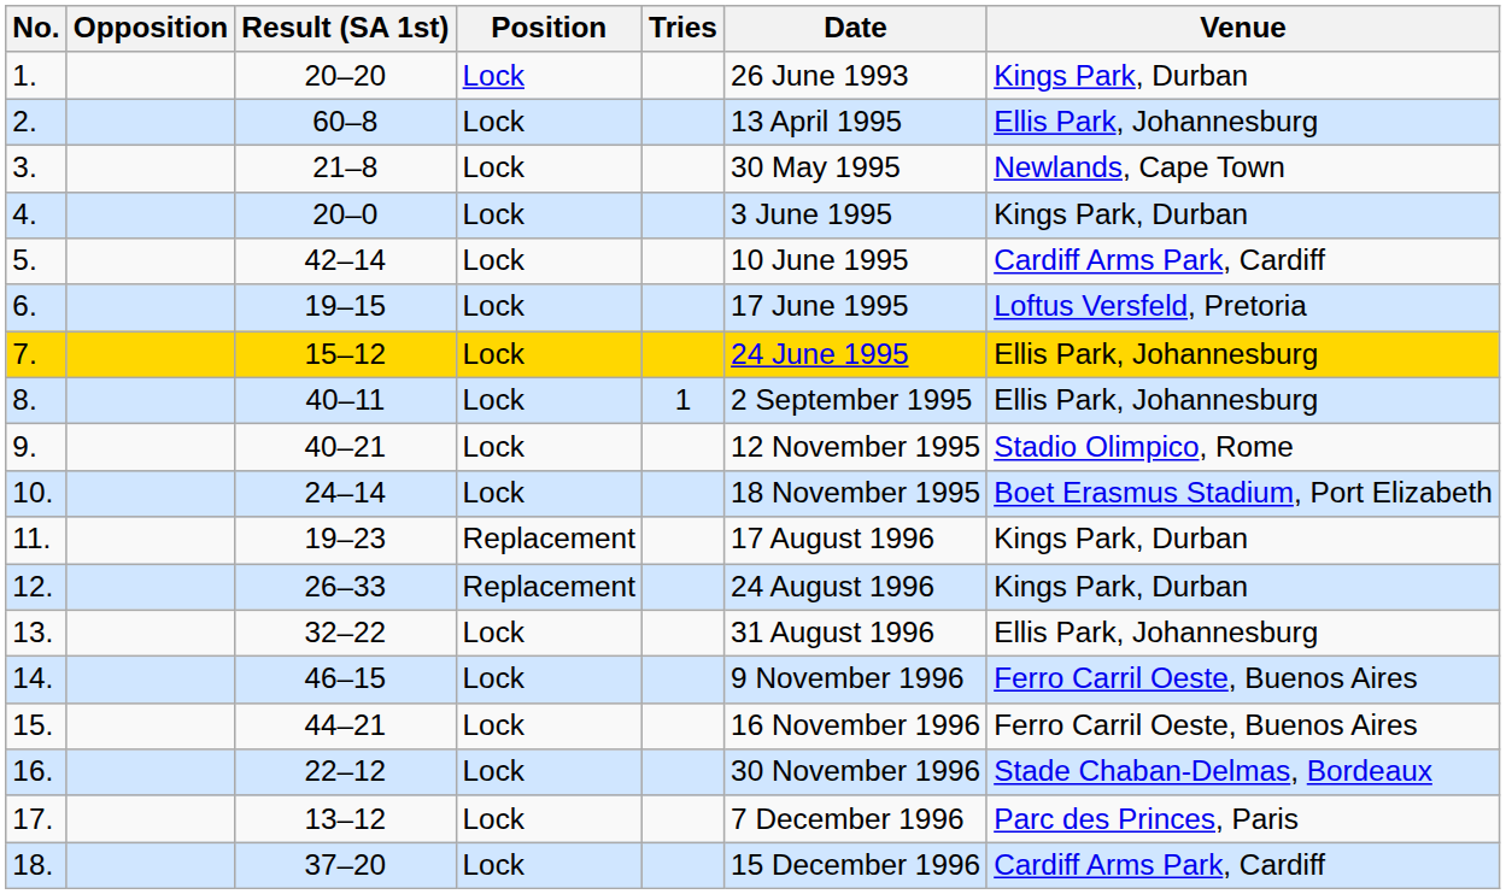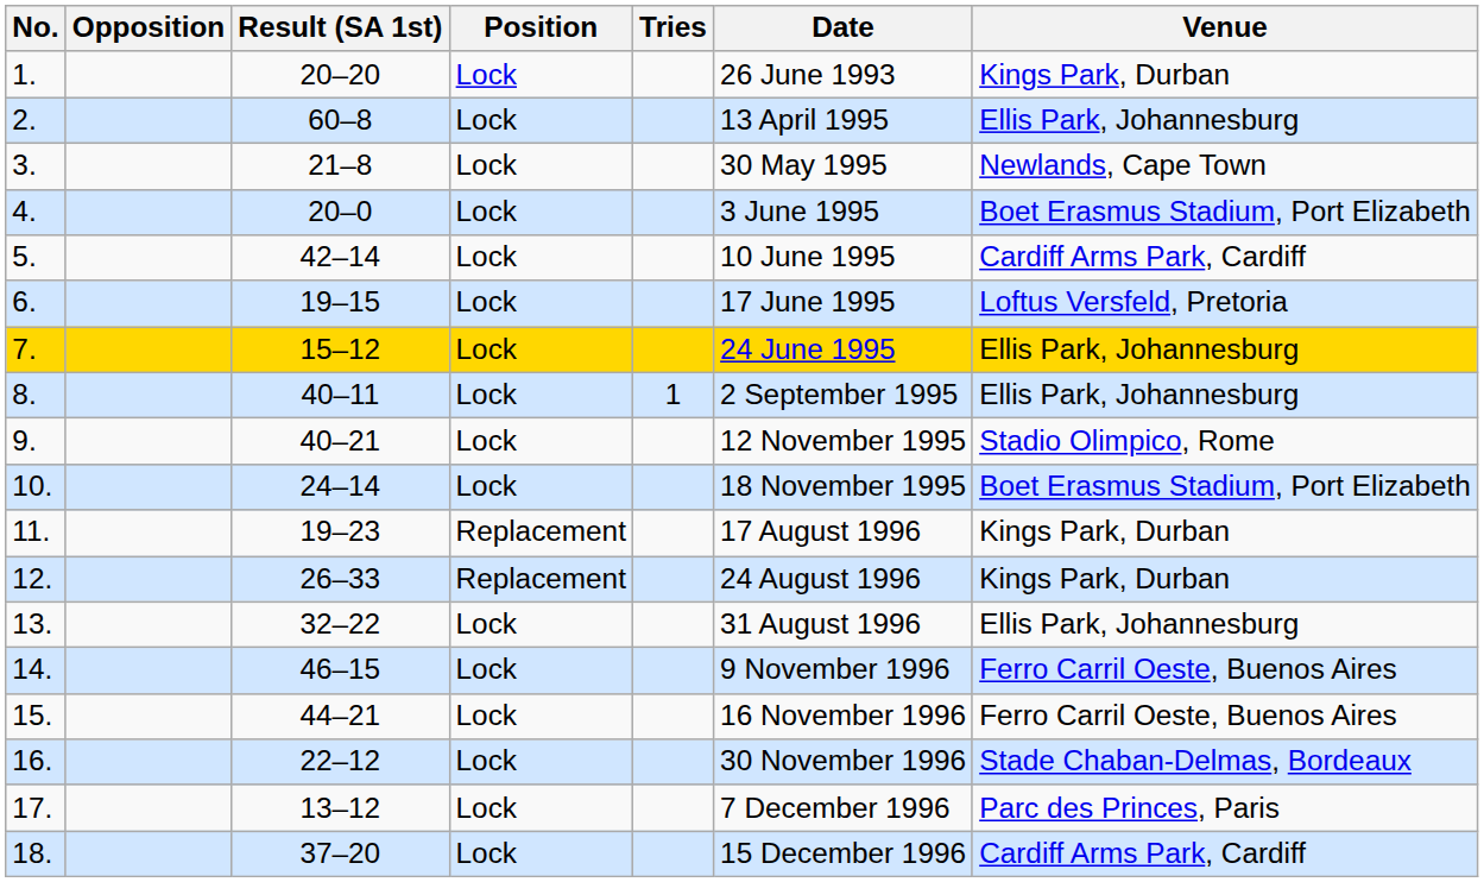4. | Venue: Kings Park, Durban -> Boet Erasmus Stadium, Port Elizabeth
